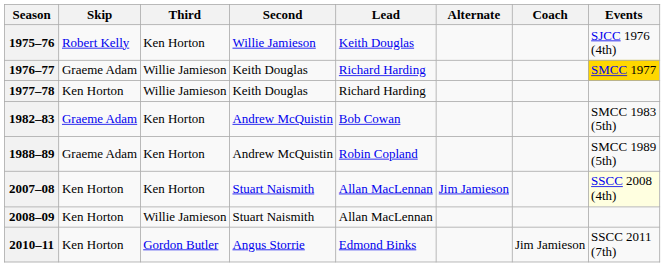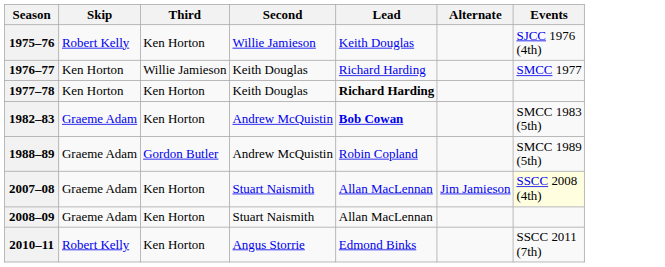- column: Coach | Jim Jamieson
1976–77 | Skip: Graeme Adam -> Ken Horton
1976–77 | Events: gold background -> no background
1977–78 | Third: Willie Jamieson -> Ken Horton
1977–78 | Lead: normal -> bold
1982–83 | Lead: normal -> bold
1988–89 | Third: Ken Horton -> Gordon Butler
2007–08 | Skip: Ken Horton -> Graeme Adam
2008–09 | Skip: Ken Horton -> Graeme Adam
2008–09 | Third: Willie Jamieson -> Ken Horton
2010–11 | Skip: Ken Horton -> Robert Kelly
2010–11 | Third: Gordon Butler -> Ken Horton
